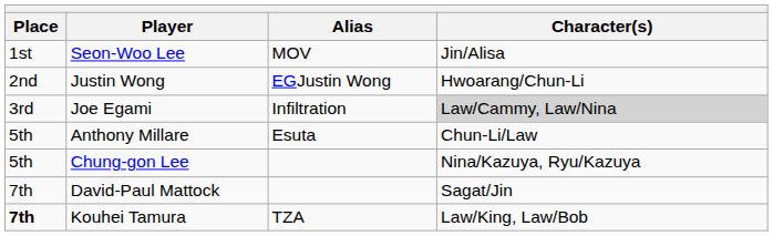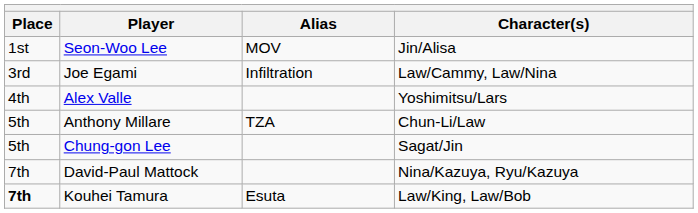- row: 2nd | Justin Wong | EGJustin Wong | Hwoarang/Chun-Li
Joe Egami | Character(s): lightgrey background -> no background
+ row: 4th | Alex Valle | Yoshimitsu/Lars
Anthony Millare | Alias: Esuta -> TZA
Chung-gon Lee | Character(s): Nina/Kazuya, Ryu/Kazuya -> Sagat/Jin
David-Paul Mattock | Character(s): Sagat/Jin -> Nina/Kazuya, Ryu/Kazuya
Kouhei Tamura | Alias: TZA -> Esuta
